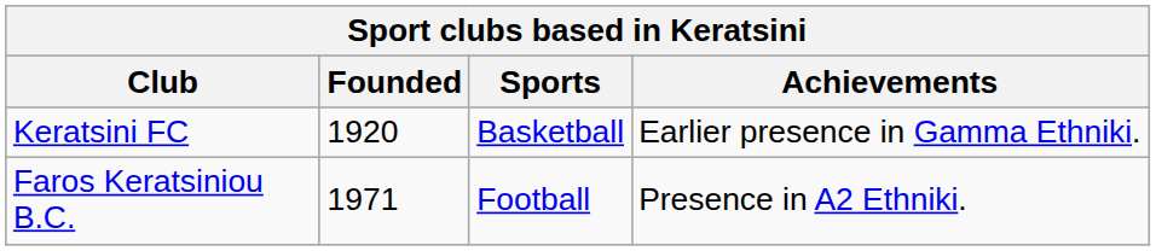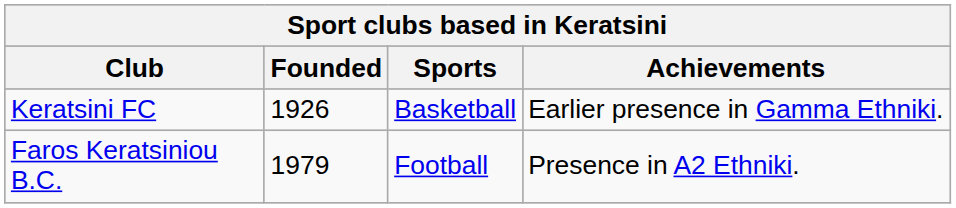Keratsini FC | Founded: 1920 -> 1926
Faros Keratsiniou B.C. | Founded: 1971 -> 1979
